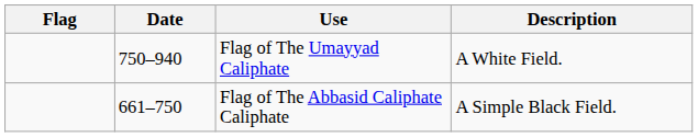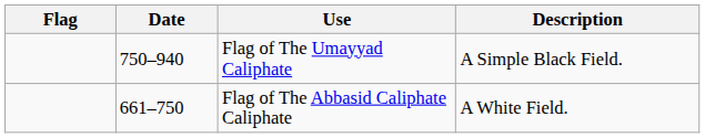Flag of The Umayyad Caliphate | Description: A White Field. -> A Simple Black Field.
Flag of The Abbasid Caliphate Caliphate | Description: A Simple Black Field. -> A White Field.
